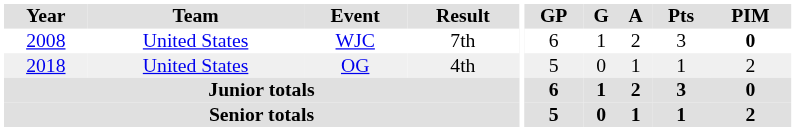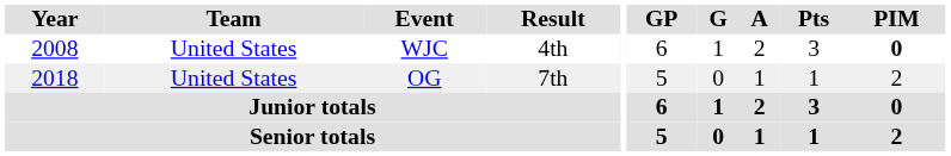WJC | Result: 7th -> 4th
OG | Result: 4th -> 7th
